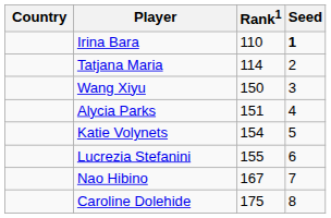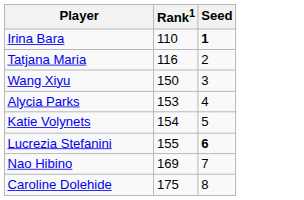- column: Country
Tatjana Maria | Rank1: 114 -> 116
Alycia Parks | Rank1: 151 -> 153
Lucrezia Stefanini | Seed: normal -> bold
Nao Hibino | Rank1: 167 -> 169
